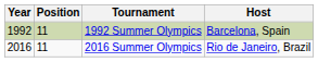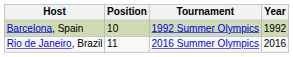columns swapped: Year <-> Host
1992 Summer Olympics | Position: 11 -> 10
